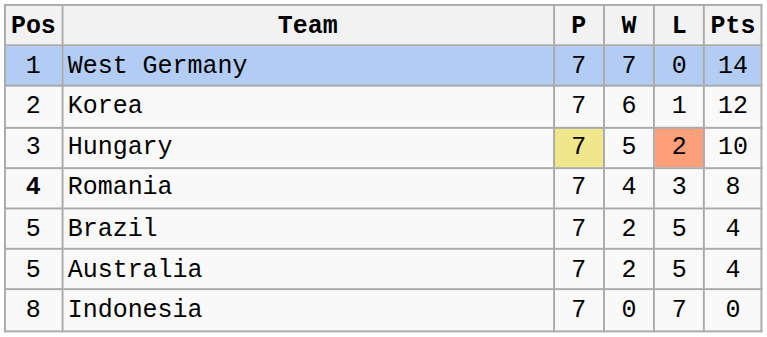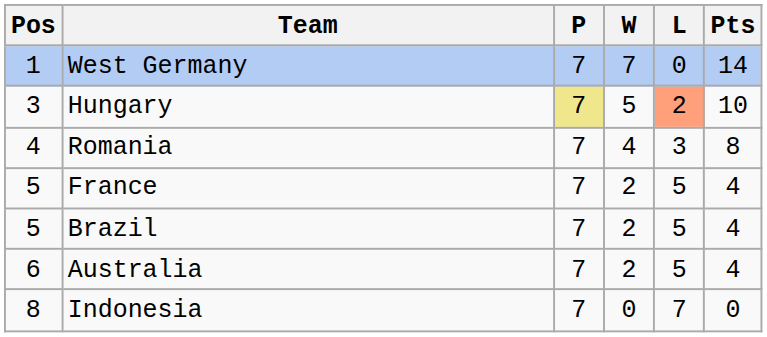- row: 2 | Korea | 7 | 6 | 1 | 12
Romania | Pos: bold -> normal
+ row: 5 | France | 7 | 2 | 5 | 4
Australia | Pos: 5 -> 6
